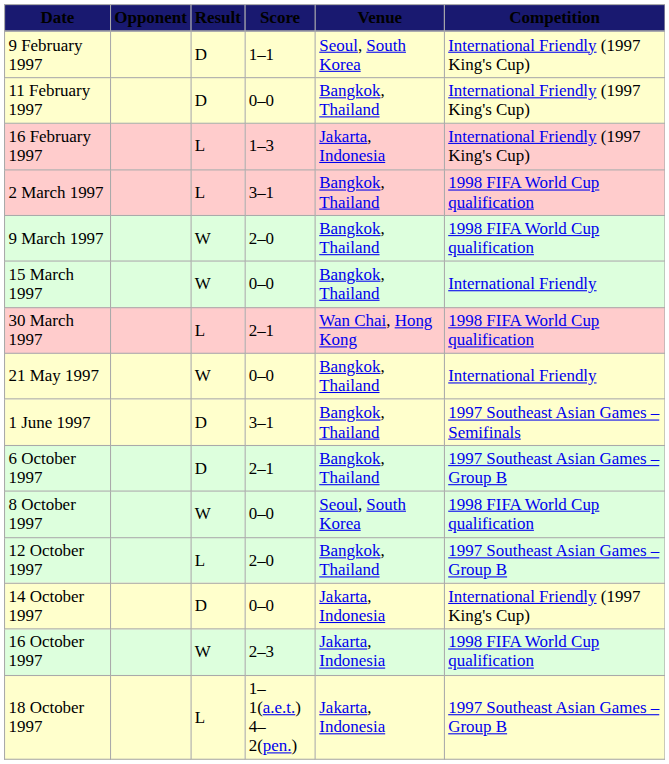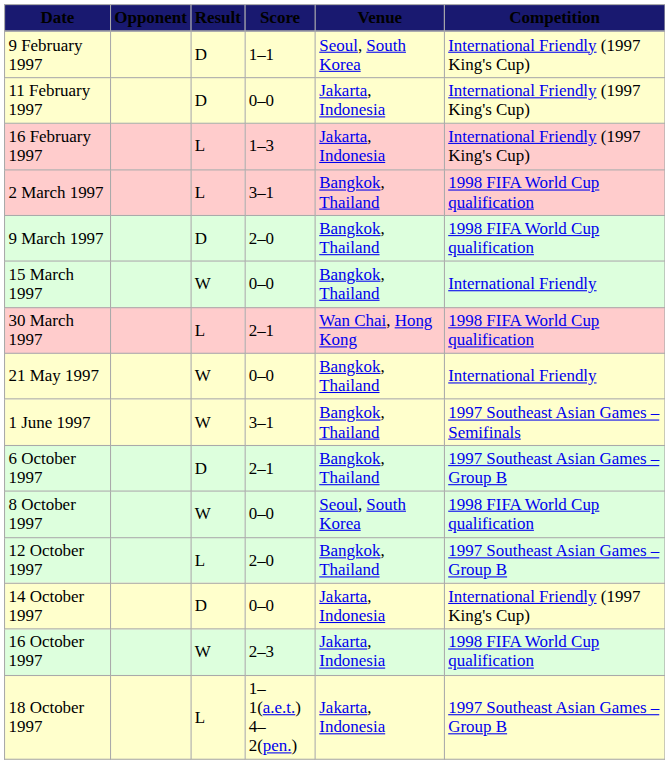11 February 1997 | Venue: Bangkok, Thailand -> Jakarta, Indonesia
9 March 1997 | Result: W -> D
1 June 1997 | Result: D -> W
